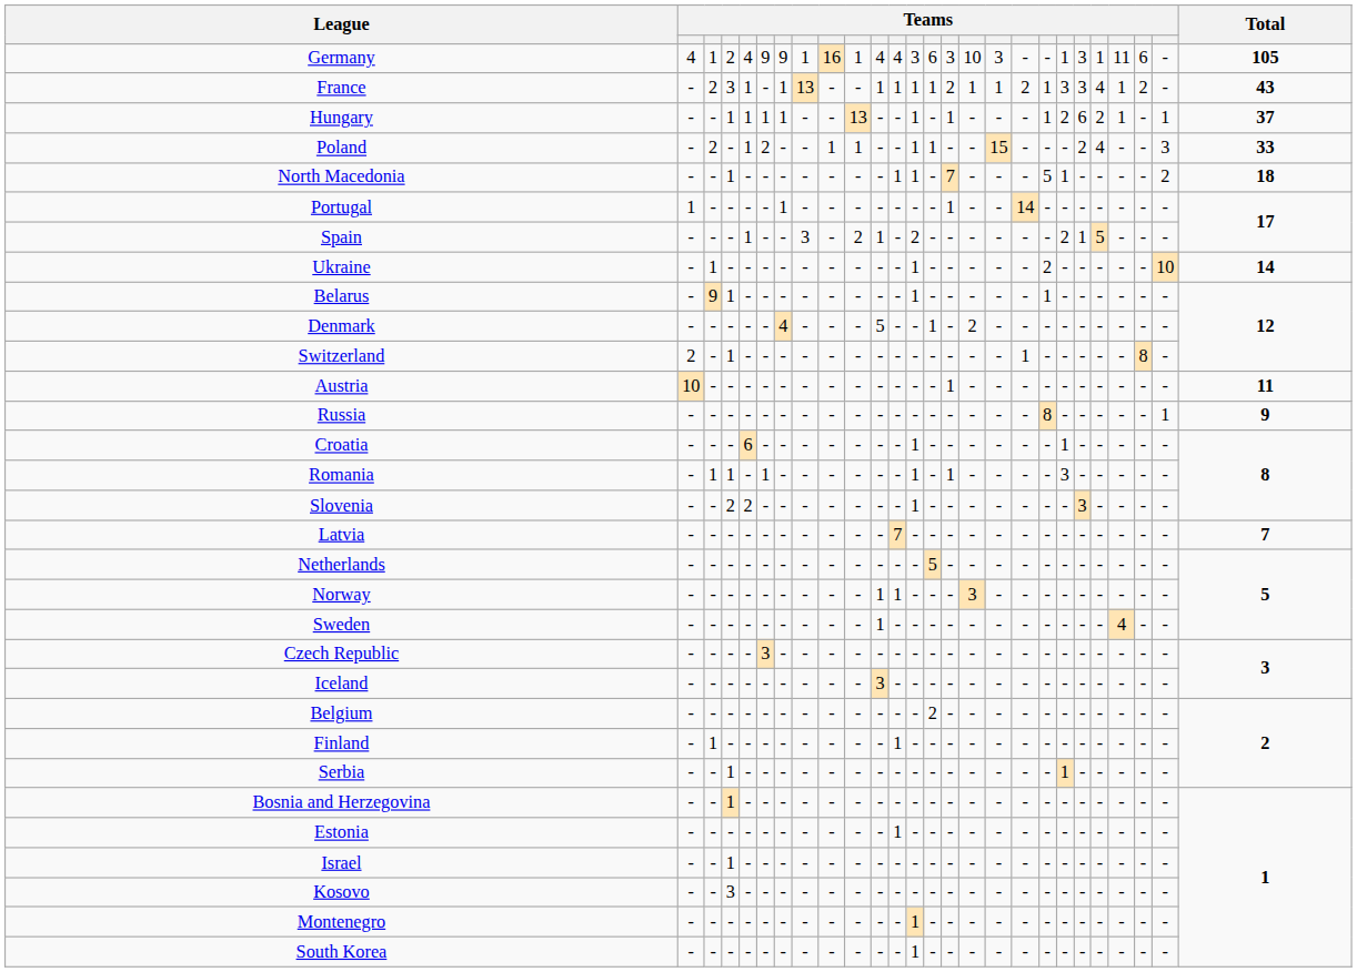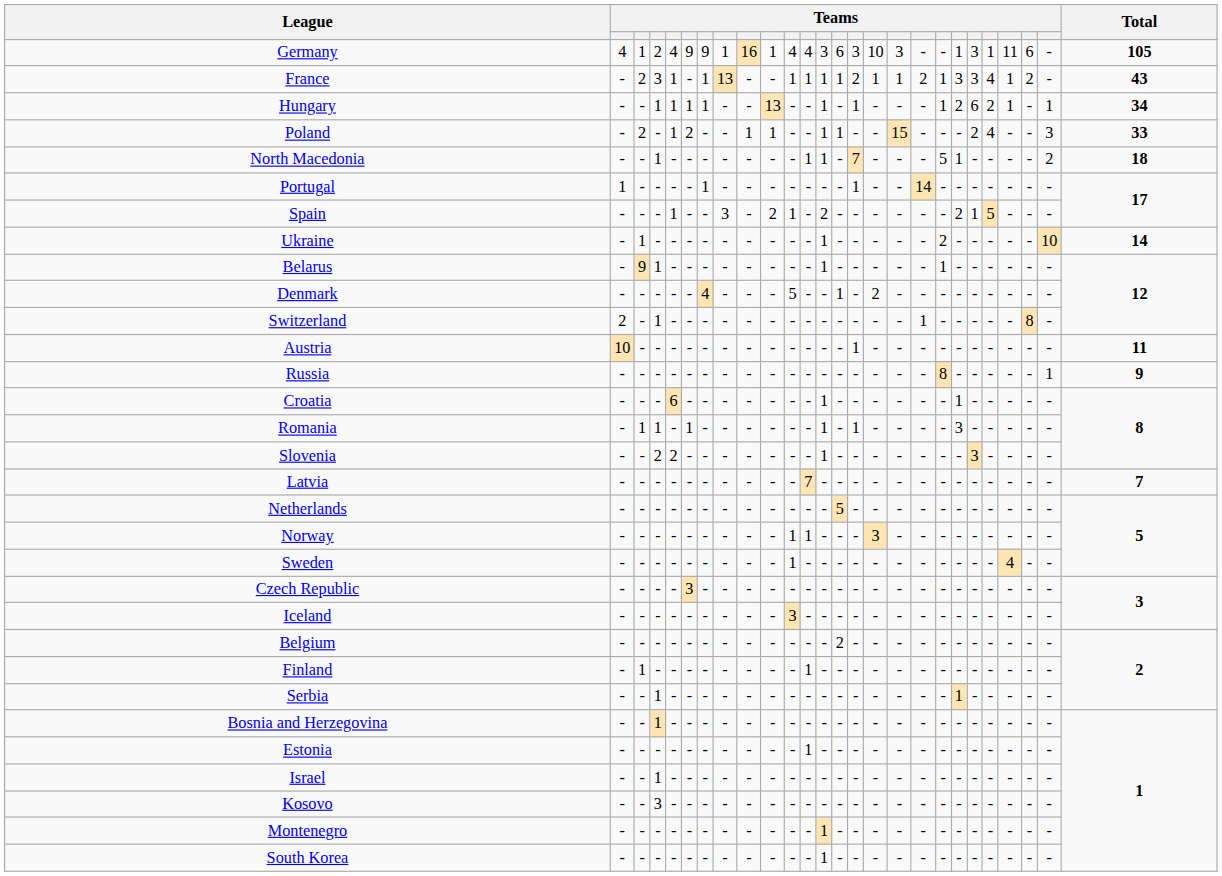Hungary | Total: 37 -> 34
